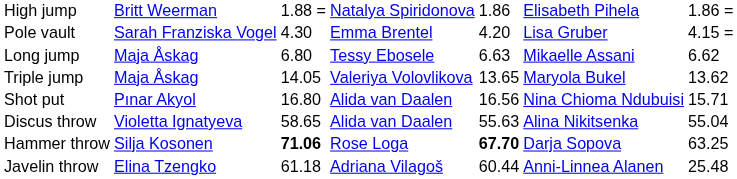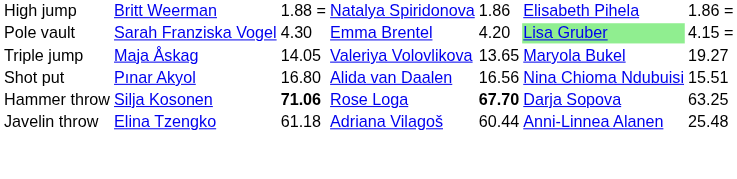Pole vault | column 6: no background -> lightgreen background
- row: Long jump | Maja Åskag | 6.80 | Tessy Ebosele | 6.63 | Mikaelle Assani | 6.62
Triple jump | column 7: 13.62 -> 19.27
Shot put | column 7: 15.71 -> 15.51
- row: Discus throw | Violetta Ignatyeva | 58.65 | Alida van Daalen | 55.63 | Alina Nikitsenka | 55.04
